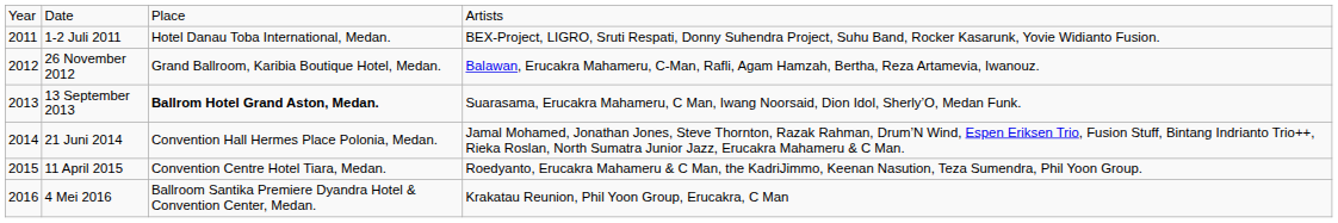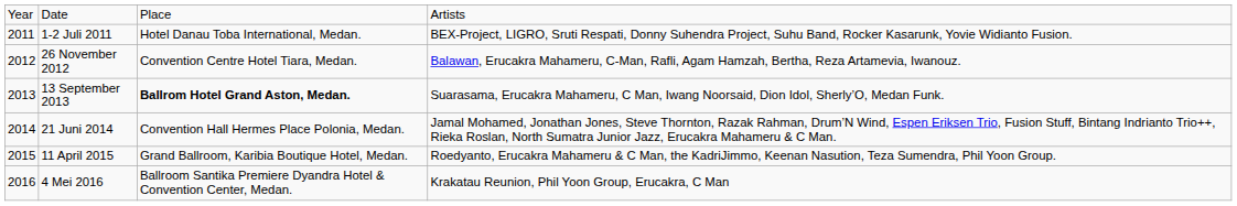26 November 2012 | column 3: Grand Ballroom, Karibia Boutique Hotel, Medan. -> Convention Centre Hotel Tiara, Medan.
11 April 2015 | column 3: Convention Centre Hotel Tiara, Medan. -> Grand Ballroom, Karibia Boutique Hotel, Medan.
